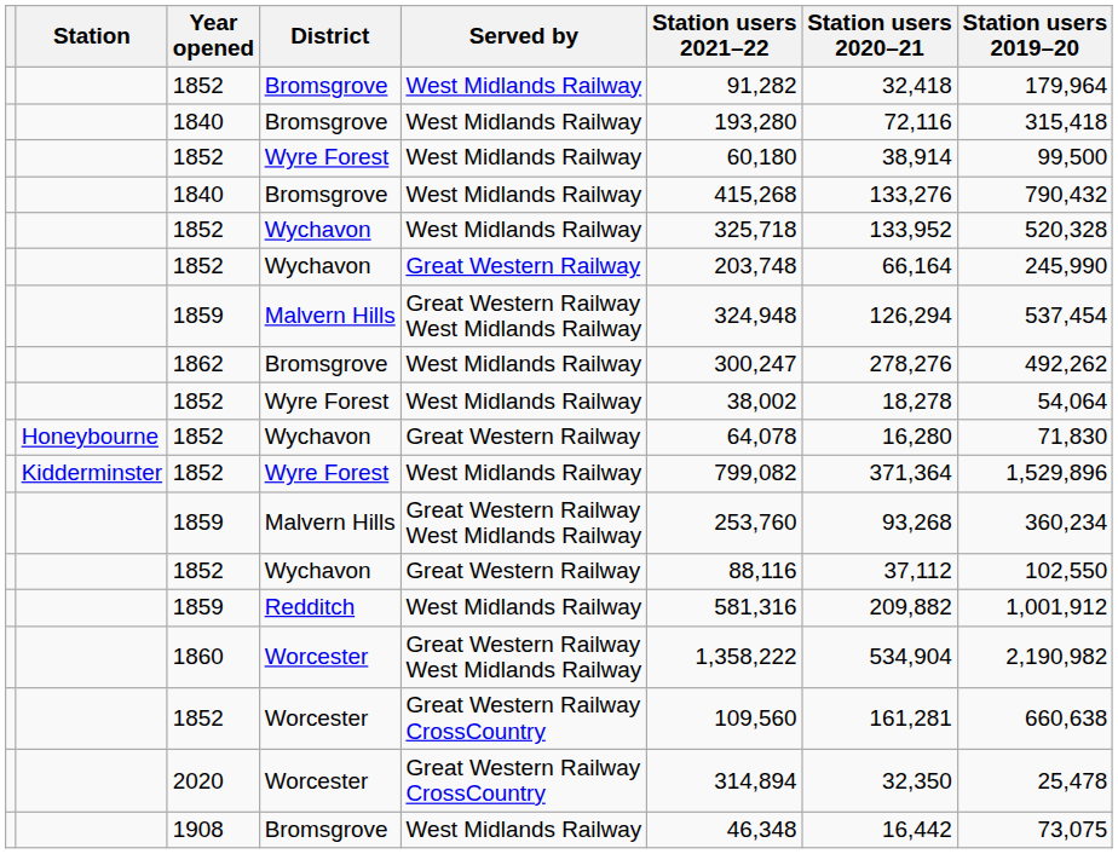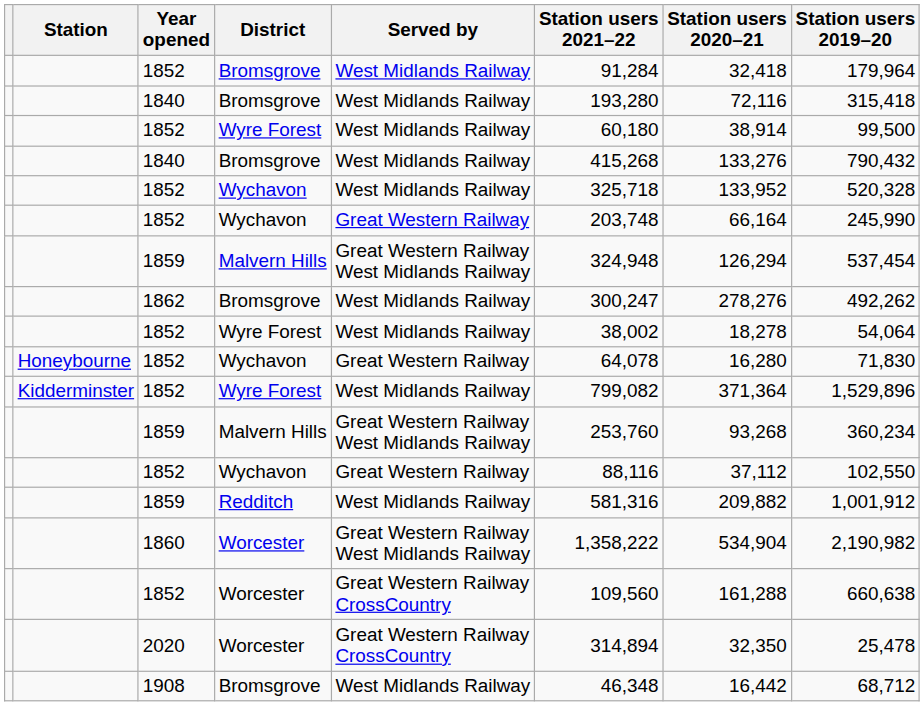1852 / Bromsgrove | Station users 2021–22: 91,282 -> 91,284
1852 / Worcester | Station users 2020–21: 161,281 -> 161,288
1908 | Station users 2019–20: 73,075 -> 68,712
